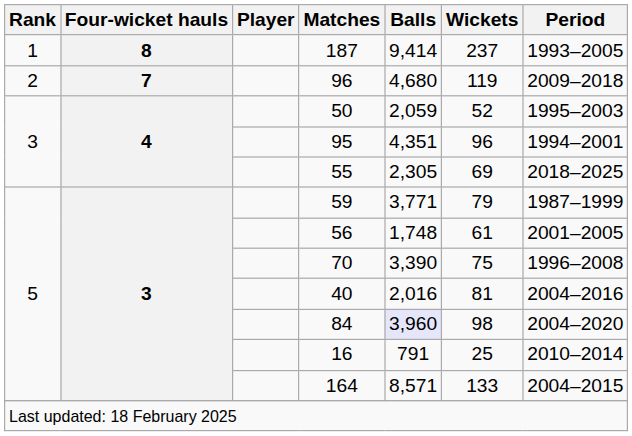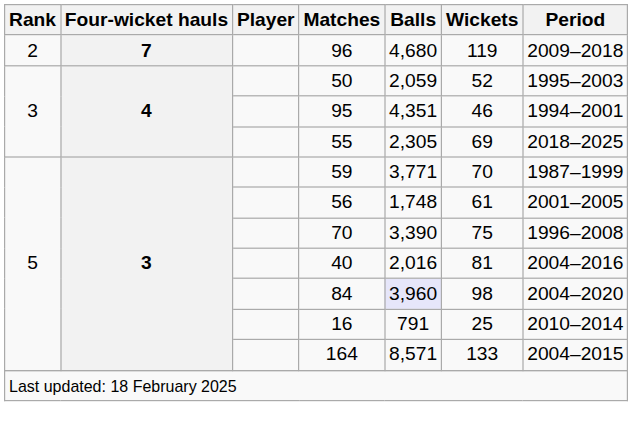- row: 1 | 8 | 187 | 9,414 | 237 | 1993–2005
95 | Wickets: 96 -> 46
59 | Wickets: 79 -> 70
